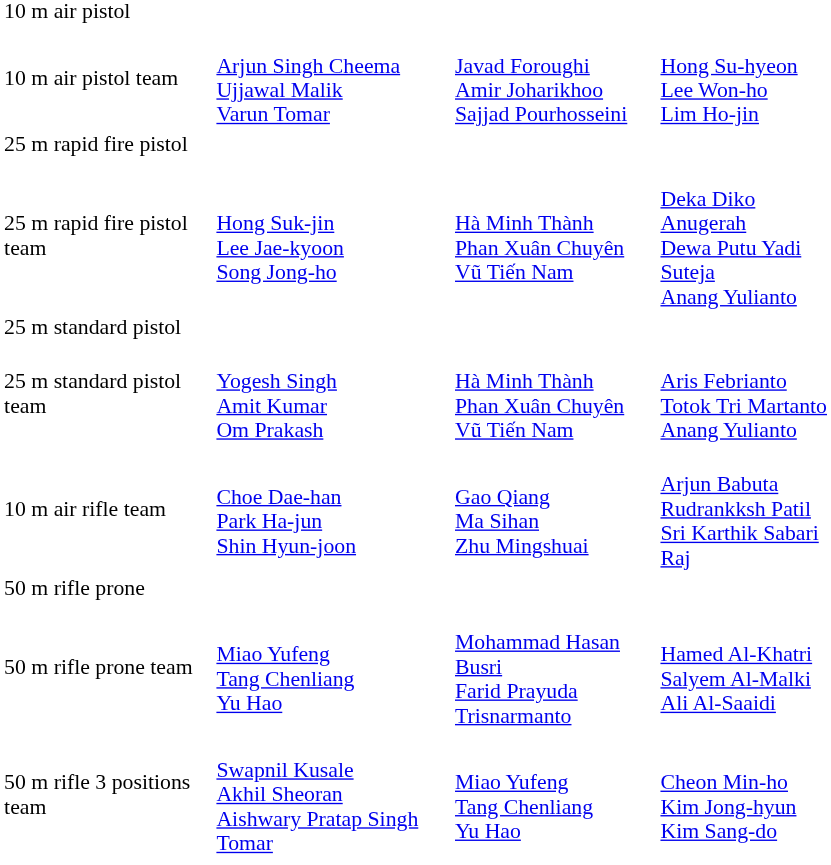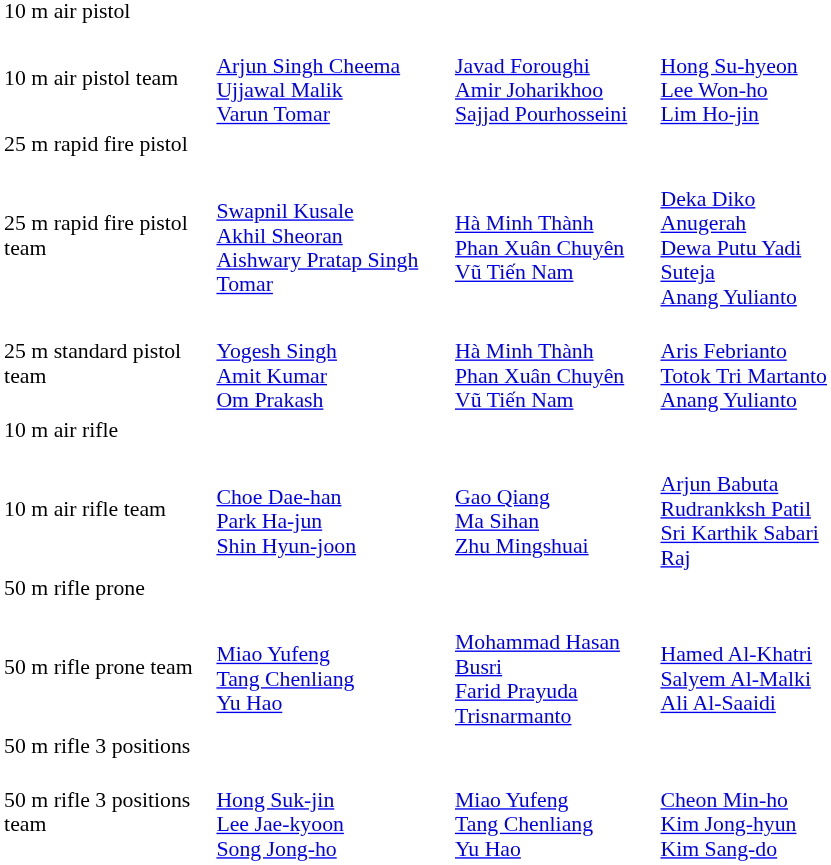25 m rapid fire pistol team | column 2: Hong Suk-jin Lee Jae-kyoon Song Jong-ho -> Swapnil Kusale Akhil Sheoran Aishwary Pratap Singh Tomar
- row: 25 m standard pistol
+ row: 10 m air rifle
+ row: 50 m rifle 3 positions
50 m rifle 3 positions team | column 2: Swapnil Kusale Akhil Sheoran Aishwary Pratap Singh Tomar -> Hong Suk-jin Lee Jae-kyoon Song Jong-ho
